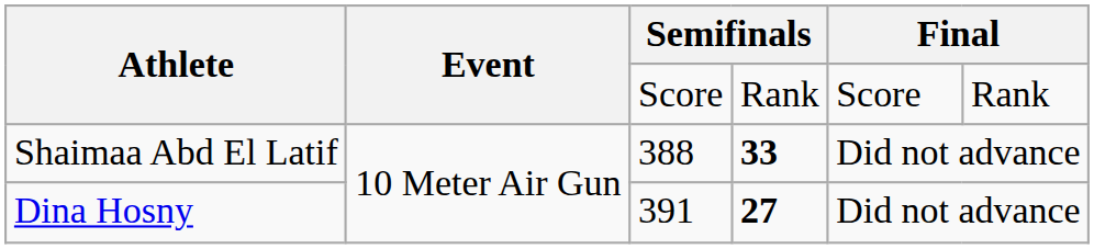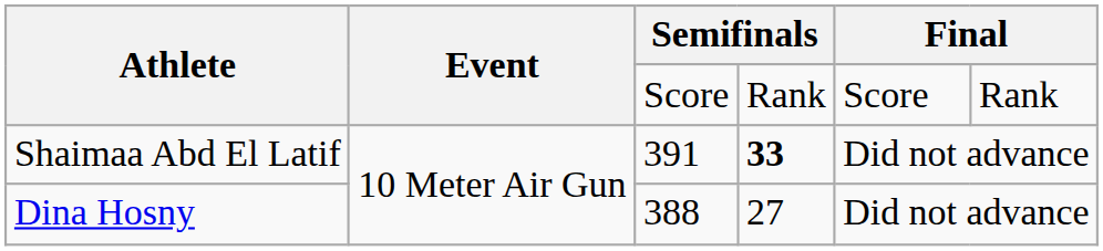Shaimaa Abd El Latif | column 3: 388 -> 391
Dina Hosny | column 3: 391 -> 388
Dina Hosny | column 4: bold -> normal
